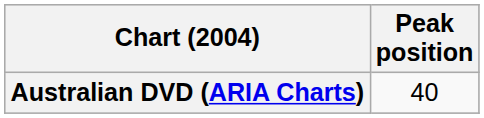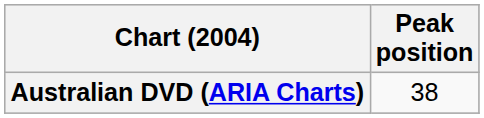Australian DVD (ARIA Charts) | Peak position: 40 -> 38
